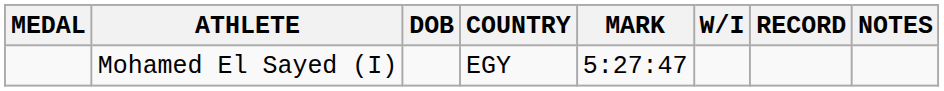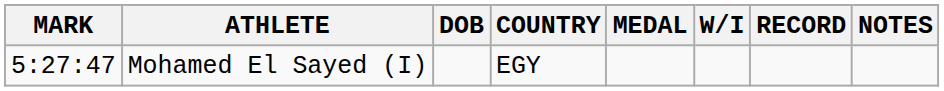columns swapped: MEDAL <-> MARK
